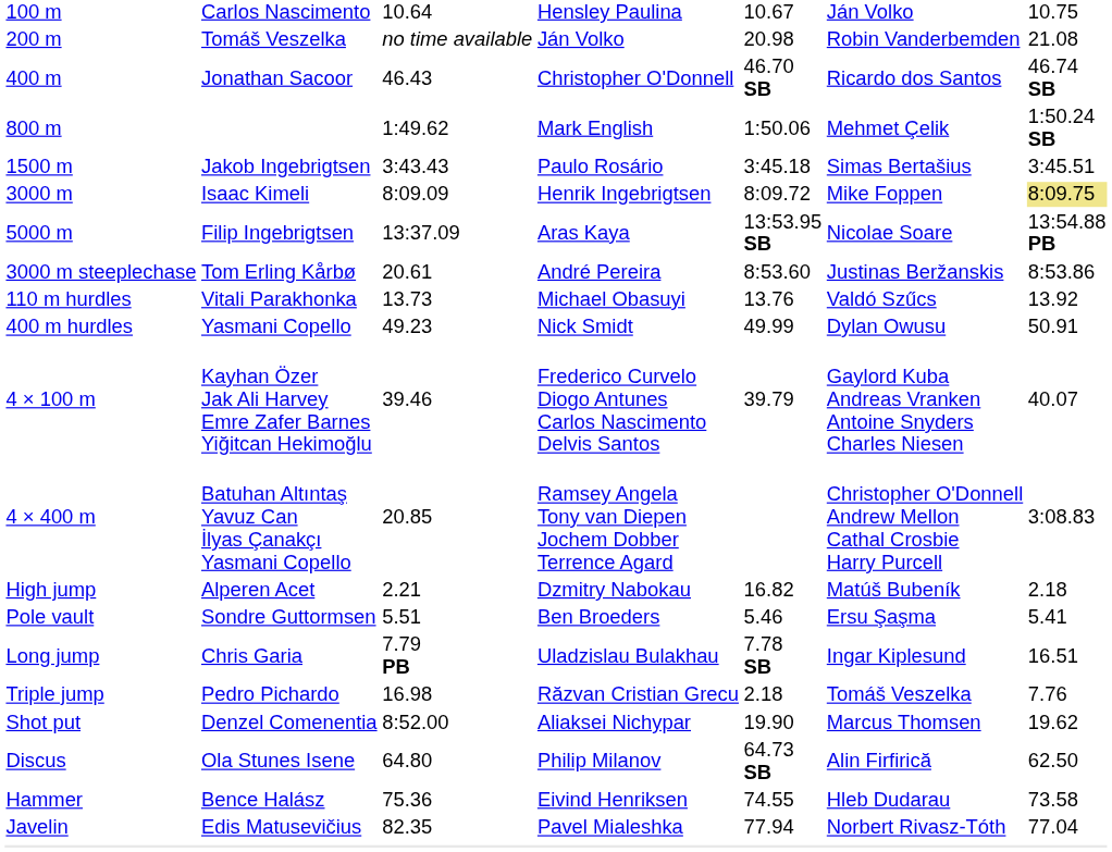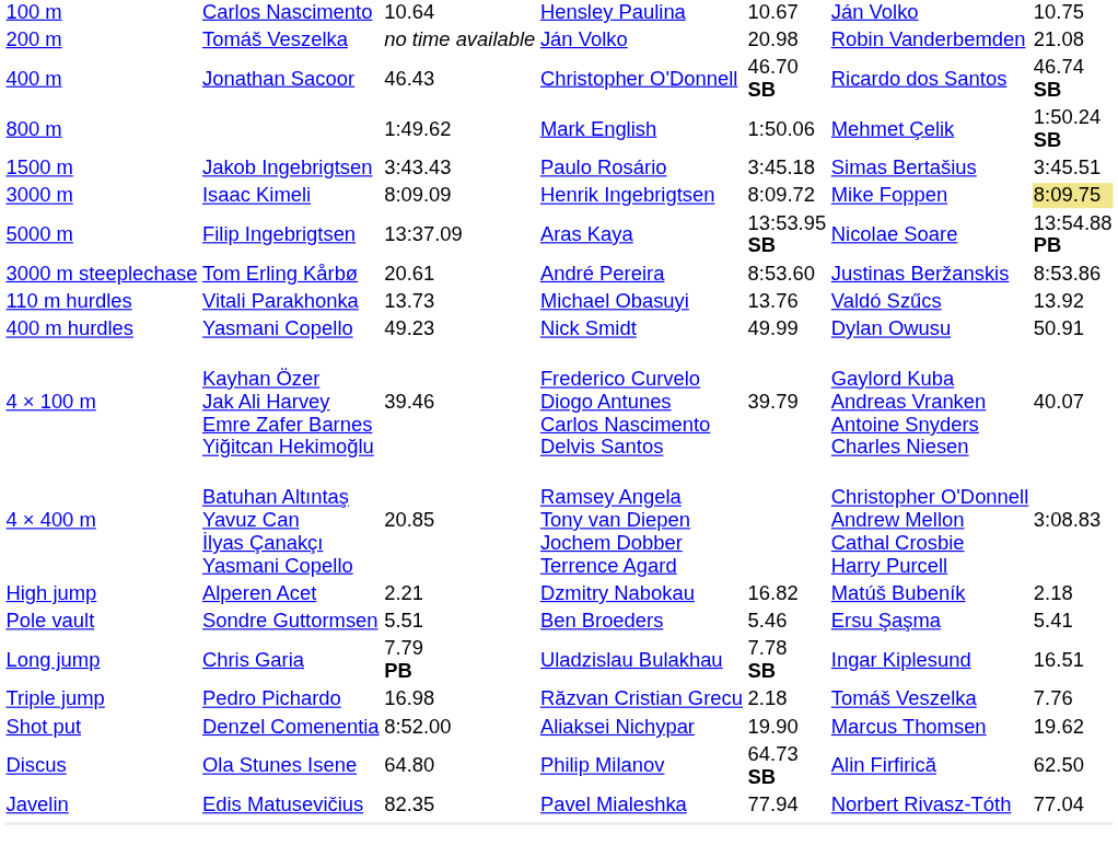- row: Hammer | Bence Halász | 75.36 | Eivind Henriksen | 74.55 | Hleb Dudarau | 73.58
